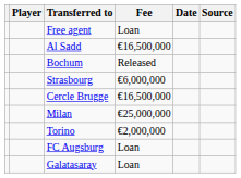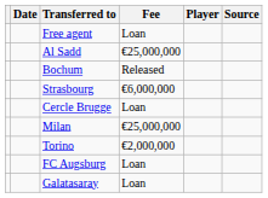columns swapped: Player <-> Date
Al Sadd | Fee: €16,500,000 -> €25,000,000
Cercle Brugge | Fee: €16,500,000 -> Loan
